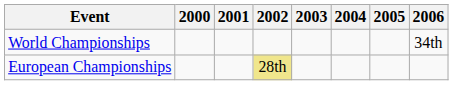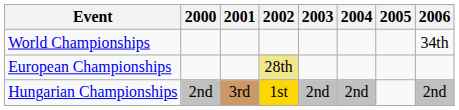+ row: Hungarian Championships | 2nd | 3rd | 1st | 2nd | 2nd | 2nd
